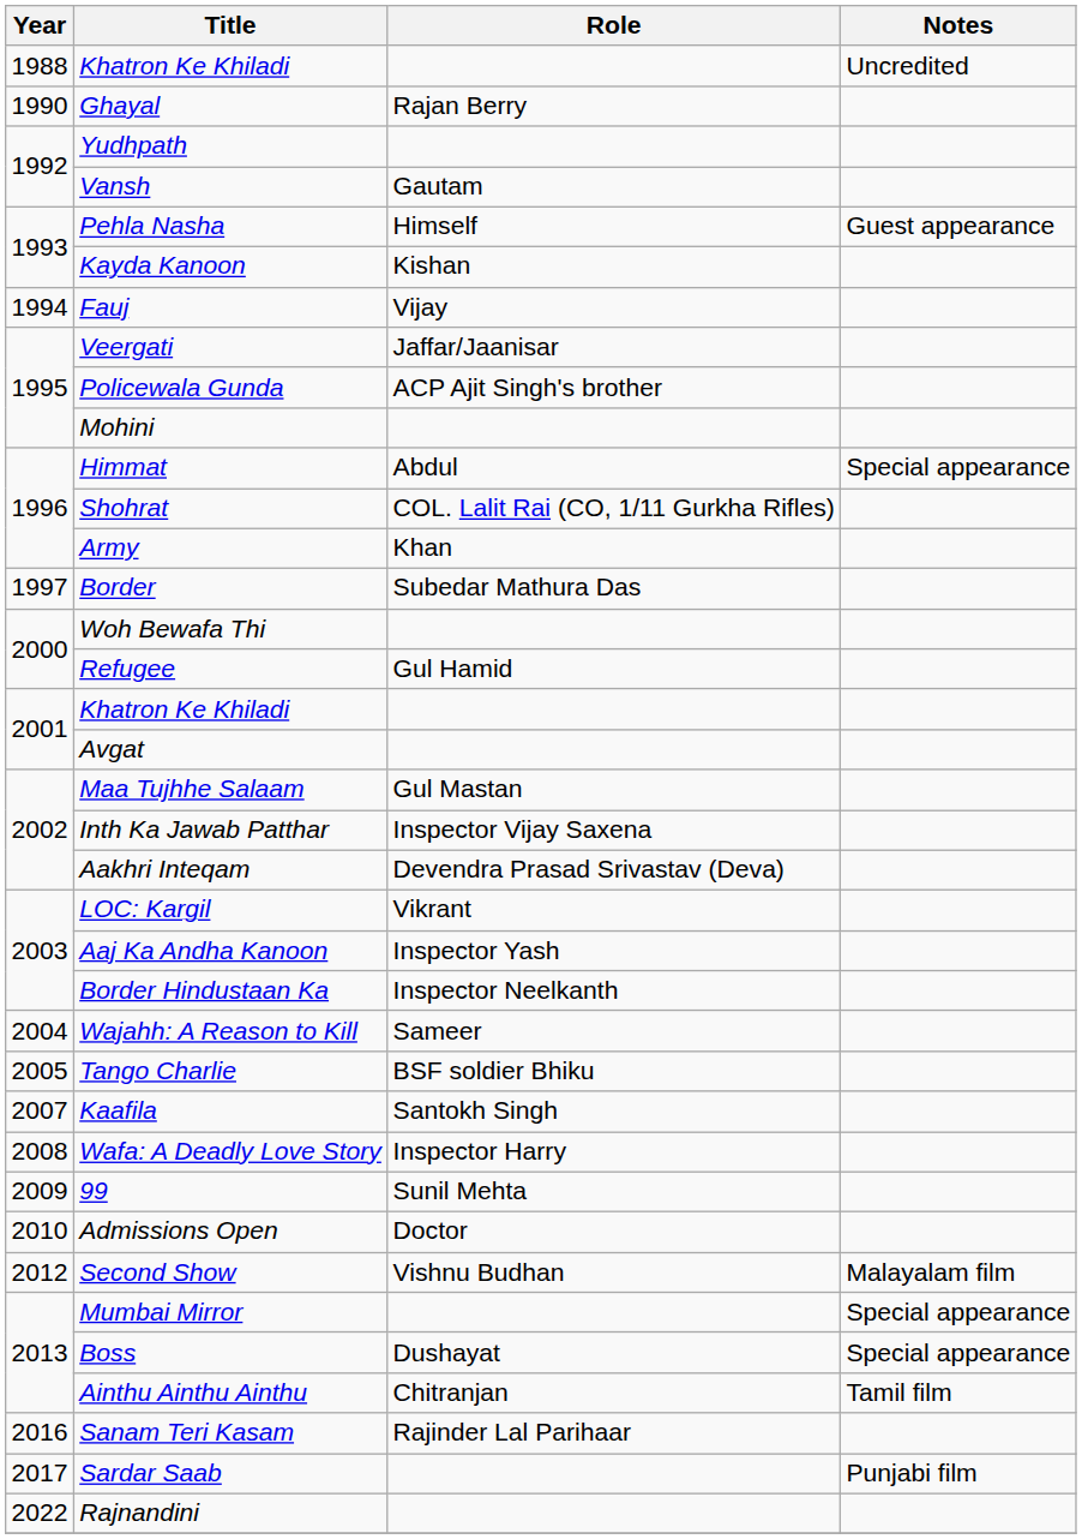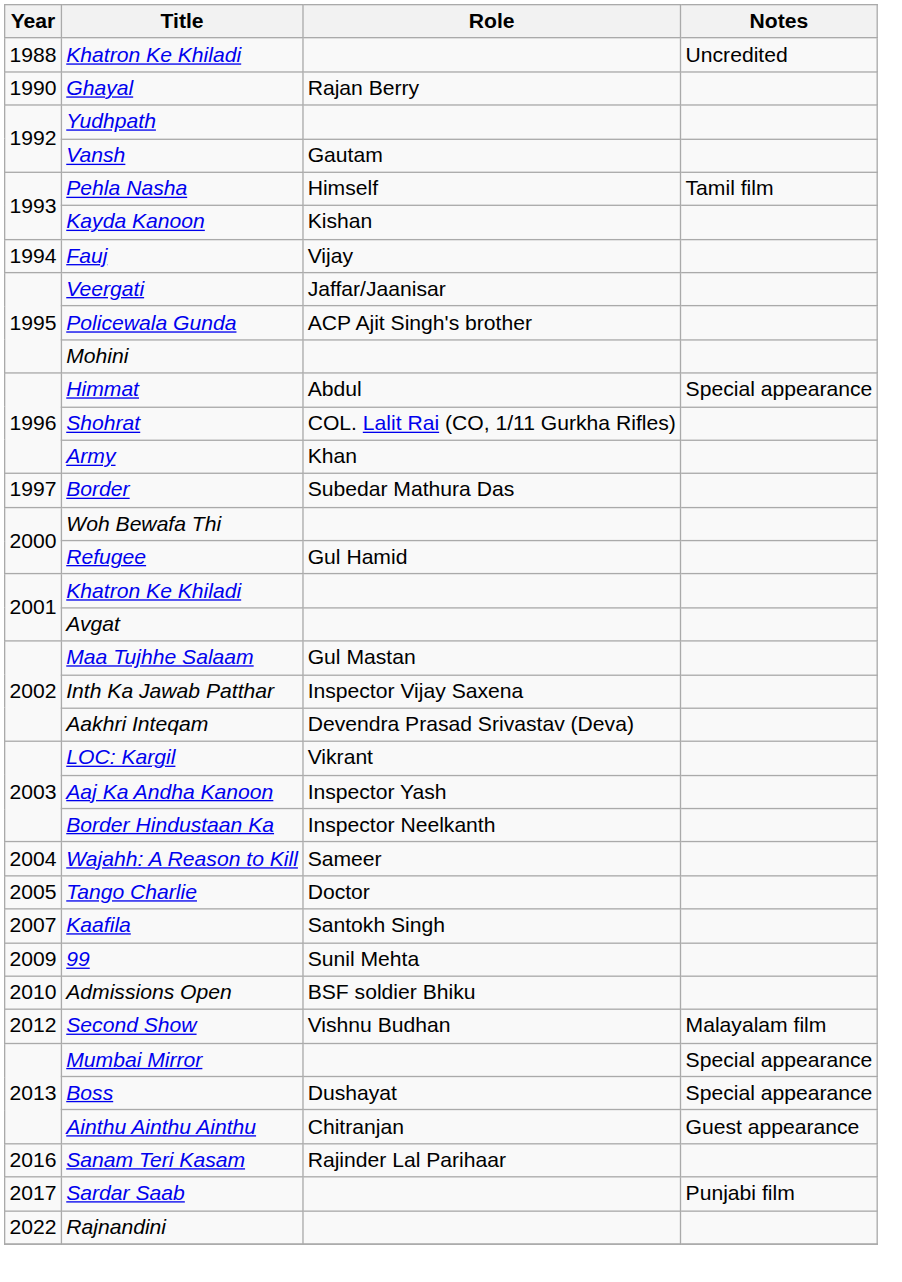Pehla Nasha | Notes: Guest appearance -> Tamil film
Tango Charlie | Role: BSF soldier Bhiku -> Doctor
- row: 2008 | Wafa: A Deadly Love Story | Inspector Harry
Admissions Open | Role: Doctor -> BSF soldier Bhiku
Ainthu Ainthu Ainthu | Notes: Tamil film -> Guest appearance
